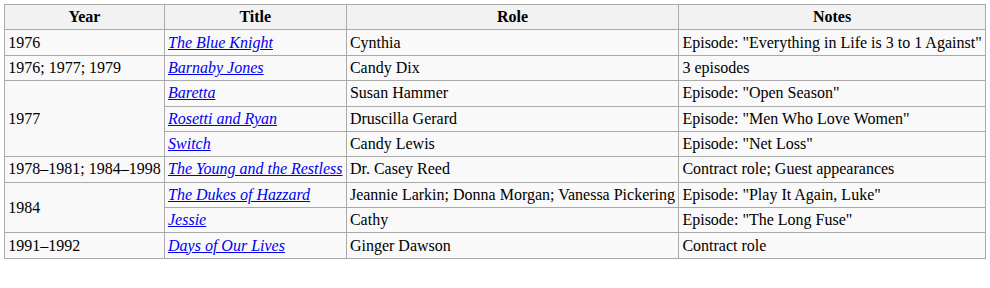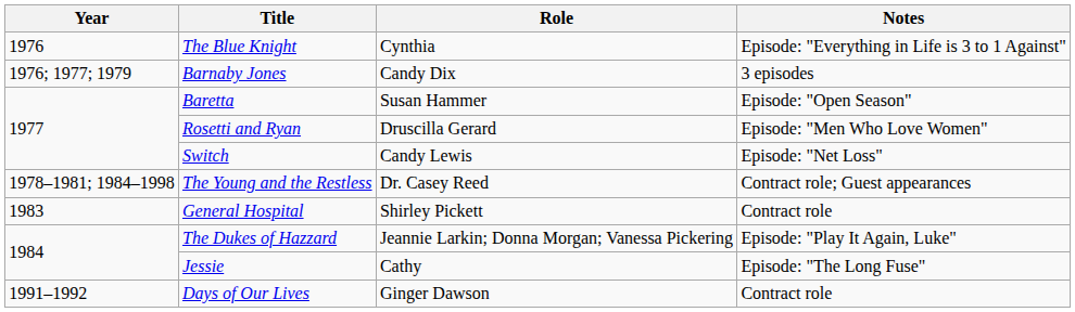+ row: 1983 | General Hospital | Shirley Pickett | Contract role
